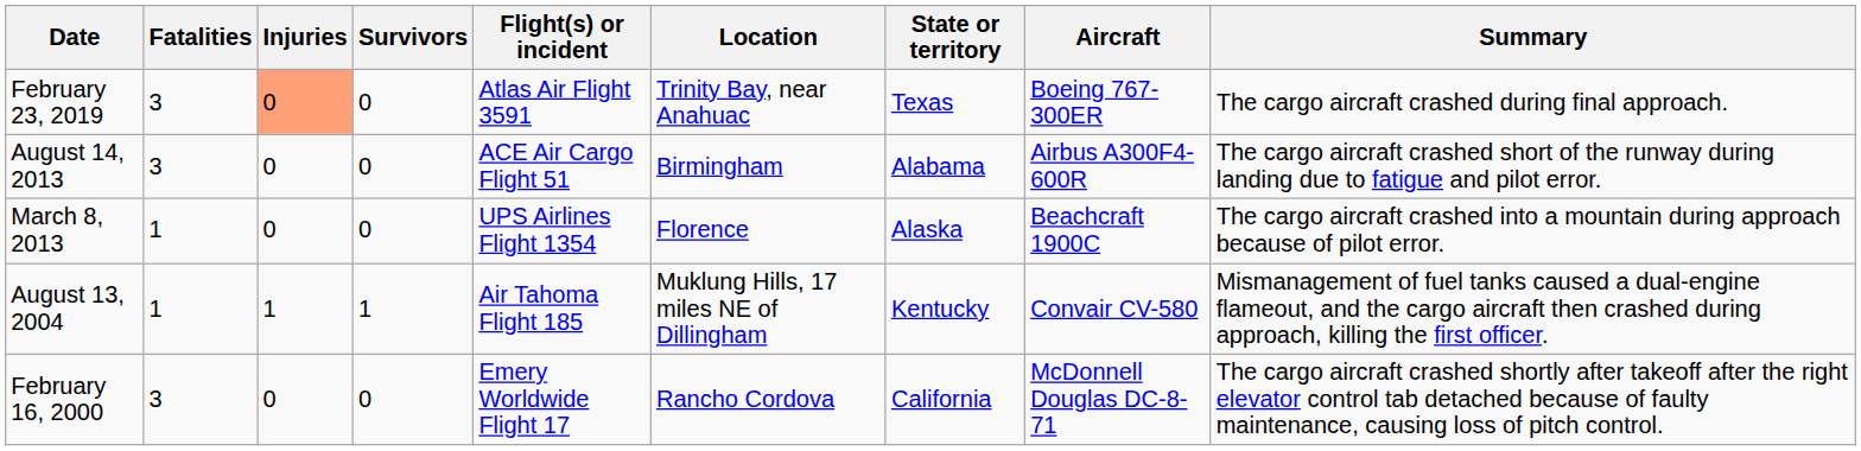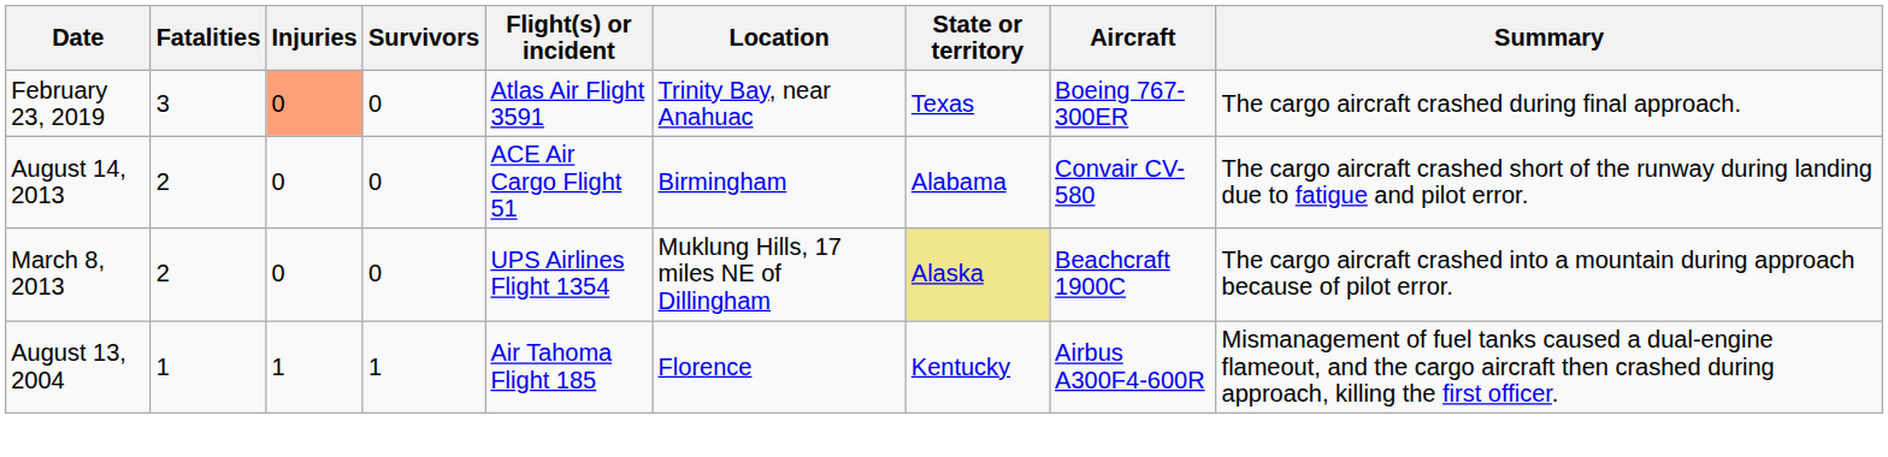August 14, 2013 | Fatalities: 3 -> 2
August 14, 2013 | Aircraft: Airbus A300F4-600R -> Convair CV-580
March 8, 2013 | Fatalities: 1 -> 2
March 8, 2013 | Location: Florence -> Muklung Hills, 17 miles NE of Dillingham
March 8, 2013 | State or territory: no background -> khaki background
August 13, 2004 | Location: Muklung Hills, 17 miles NE of Dillingham -> Florence
August 13, 2004 | Aircraft: Convair CV-580 -> Airbus A300F4-600R
- row: February 16, 2000 | 3 | 0 | 0 | Emery Worldwide Flight 17 | Rancho Cordova | California | McDonnell Douglas DC-8-71 | The cargo aircraft crashed shortly after takeoff after the right elevator control tab detached because of faulty maintenance, causing loss of pitch control.
